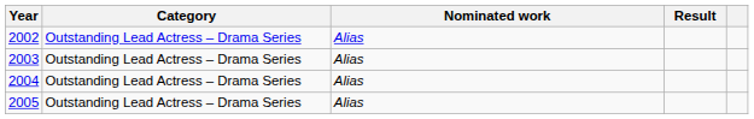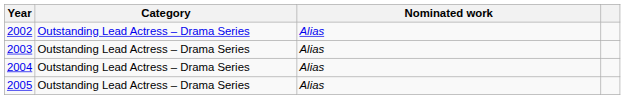- column: Result
